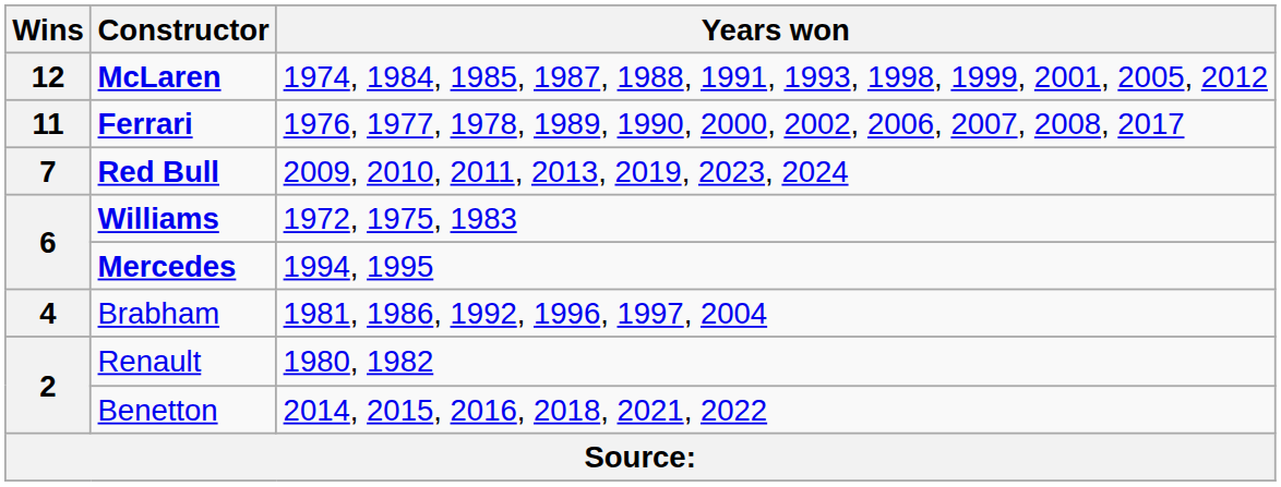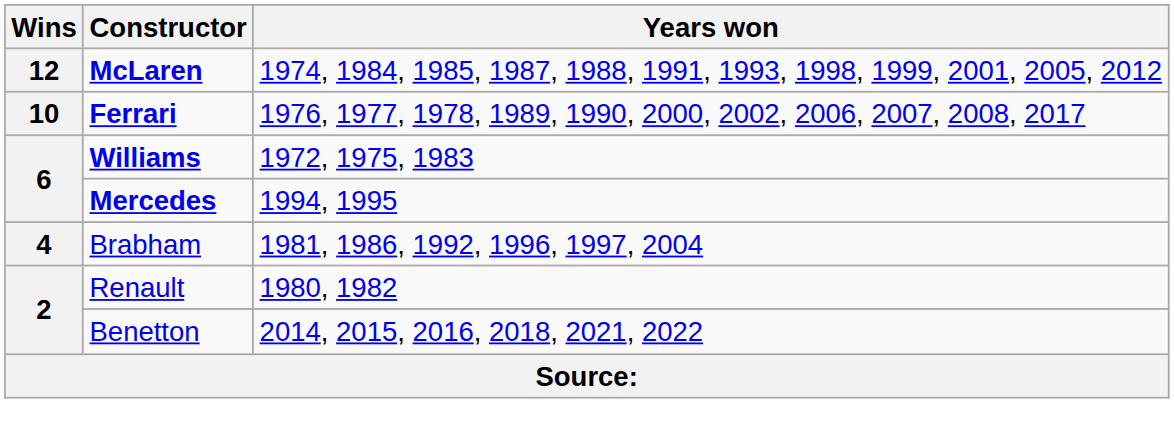Ferrari | Wins: 11 -> 10
- row: 7 | Red Bull | 2009, 2010, 2011, 2013, 2019, 2023, 2024
